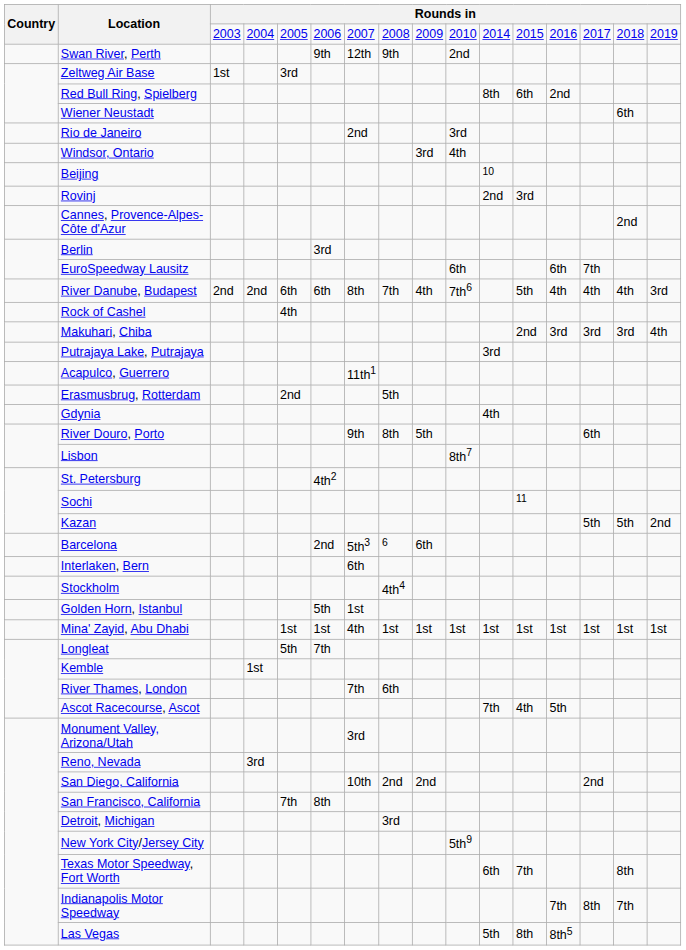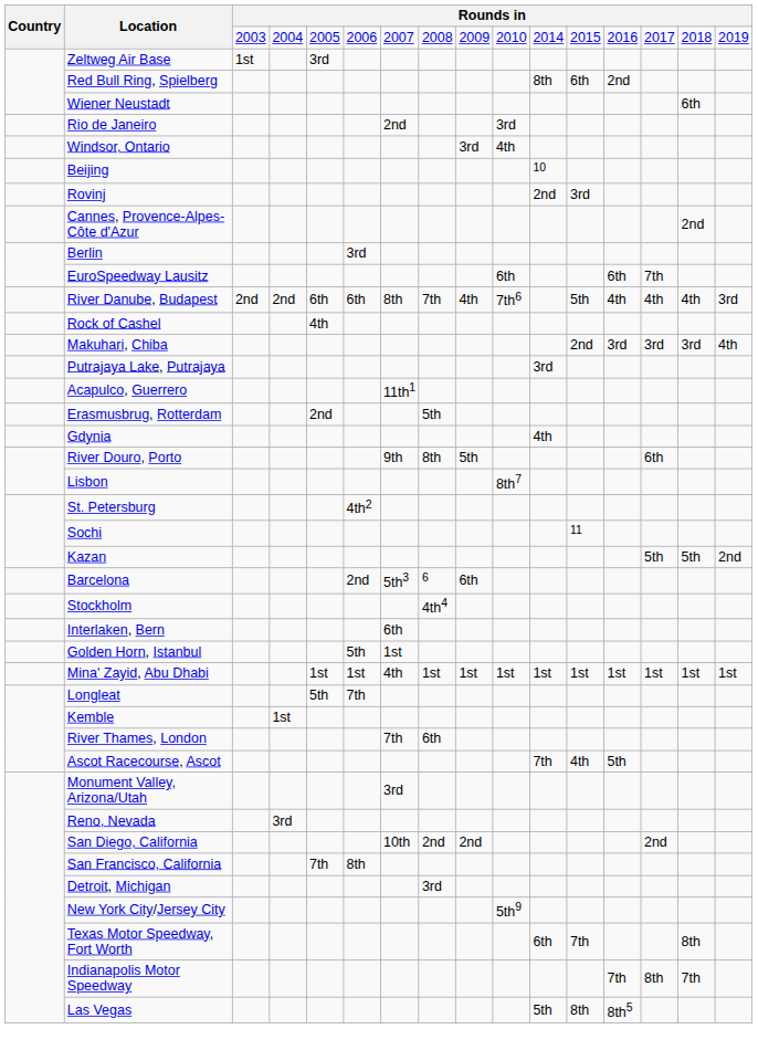- row: Swan River, Perth | 9th | 12th | 9th | 2nd
rows swapped: Interlaken, Bern <-> Stockholm
